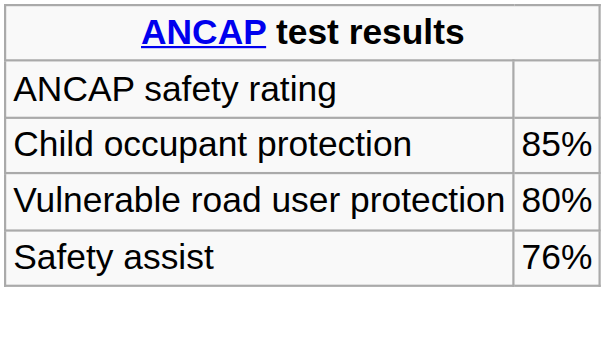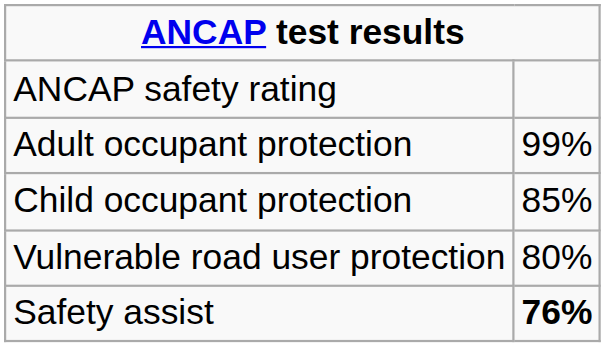+ row: Adult occupant protection | 99%
Safety assist | column 2: normal -> bold
